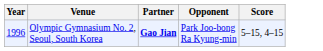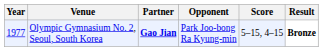+ column: Result | Bronze
Olympic Gymnasium No. 2, Seoul, South Korea | Year: 1996 -> 1977
